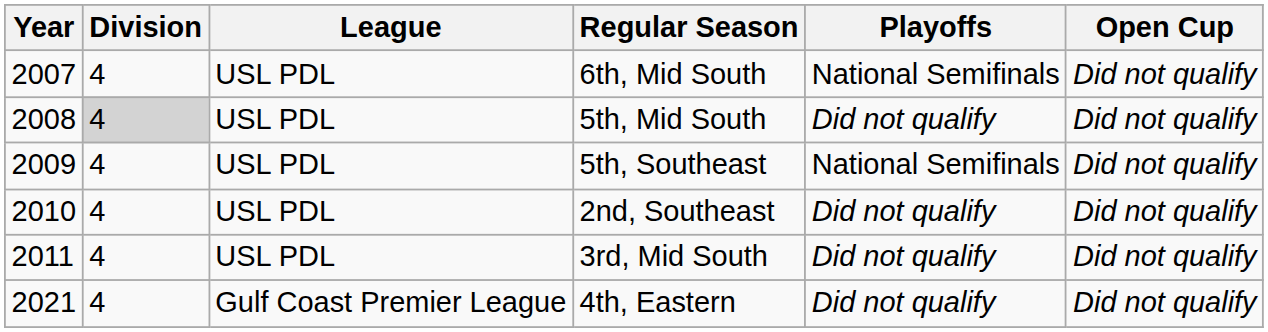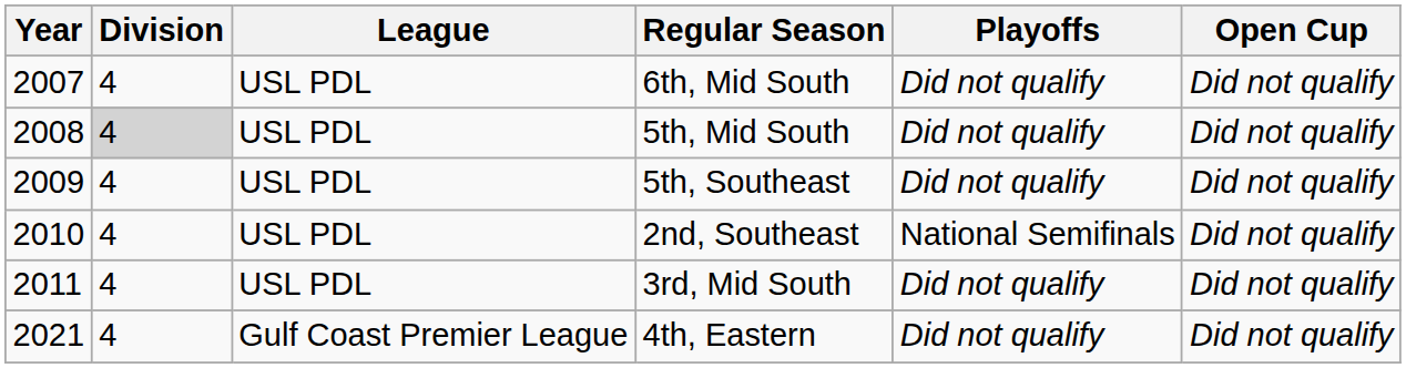6th, Mid South | Playoffs: National Semifinals -> Did not qualify
5th, Southeast | Playoffs: National Semifinals -> Did not qualify
2nd, Southeast | Playoffs: Did not qualify -> National Semifinals
